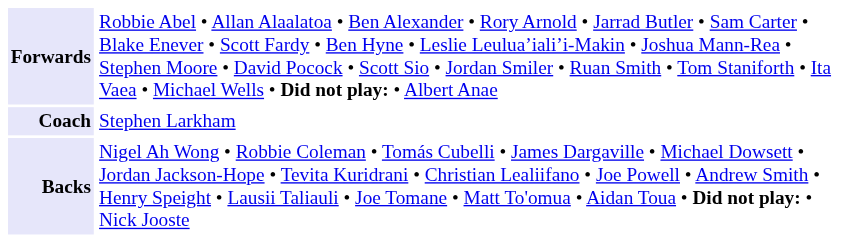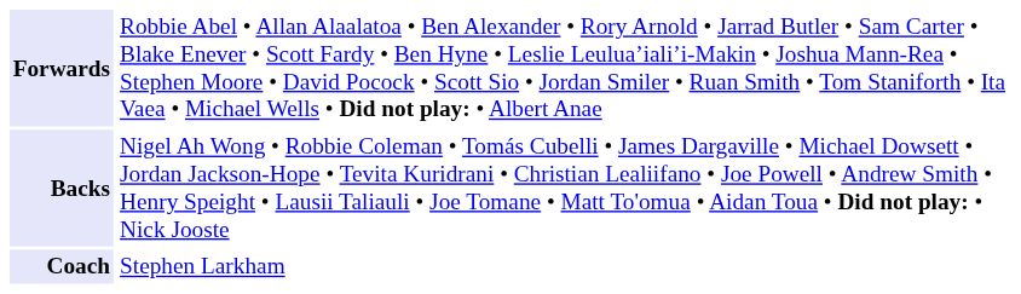rows swapped: Backs <-> Coach
